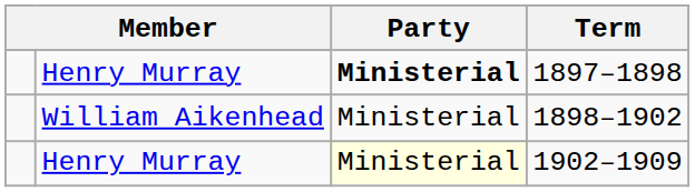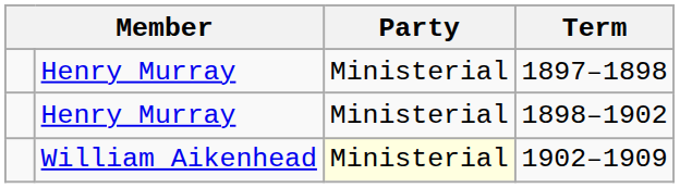1897–1898 | Party: bold -> normal
1898–1902 | column 2: William Aikenhead -> Henry Murray
1902–1909 | column 2: Henry Murray -> William Aikenhead
